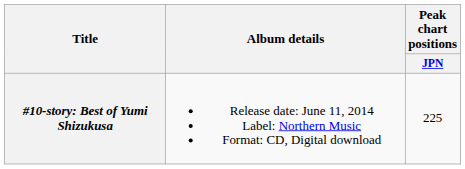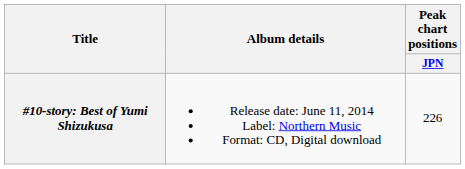#10-story: Best of Yumi Shizukusa | Peak chart positions / JPN: 225 -> 226
